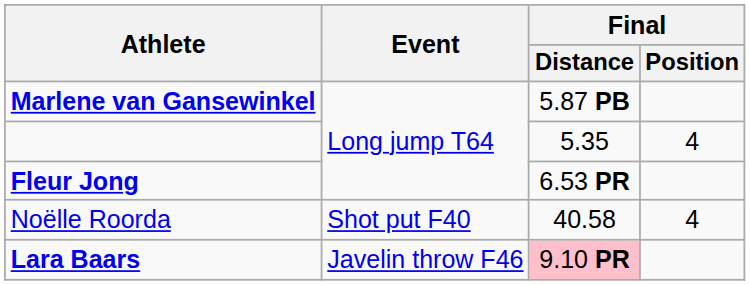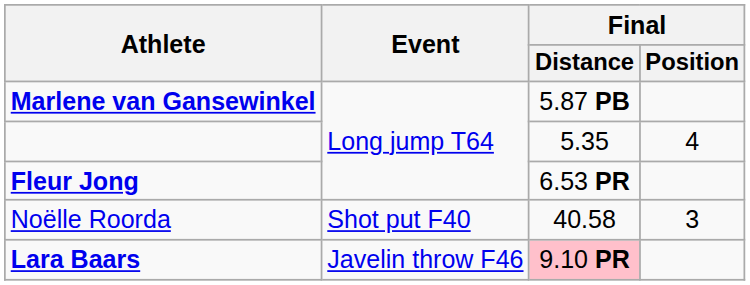Noëlle Roorda | Final / Position: 4 -> 3
